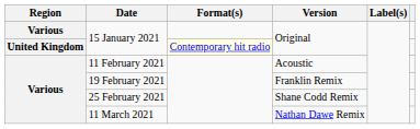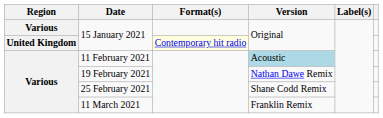11 February 2021 | Version: no background -> lightblue background
19 February 2021 | Version: Franklin Remix -> Nathan Dawe Remix
11 March 2021 | Version: Nathan Dawe Remix -> Franklin Remix
